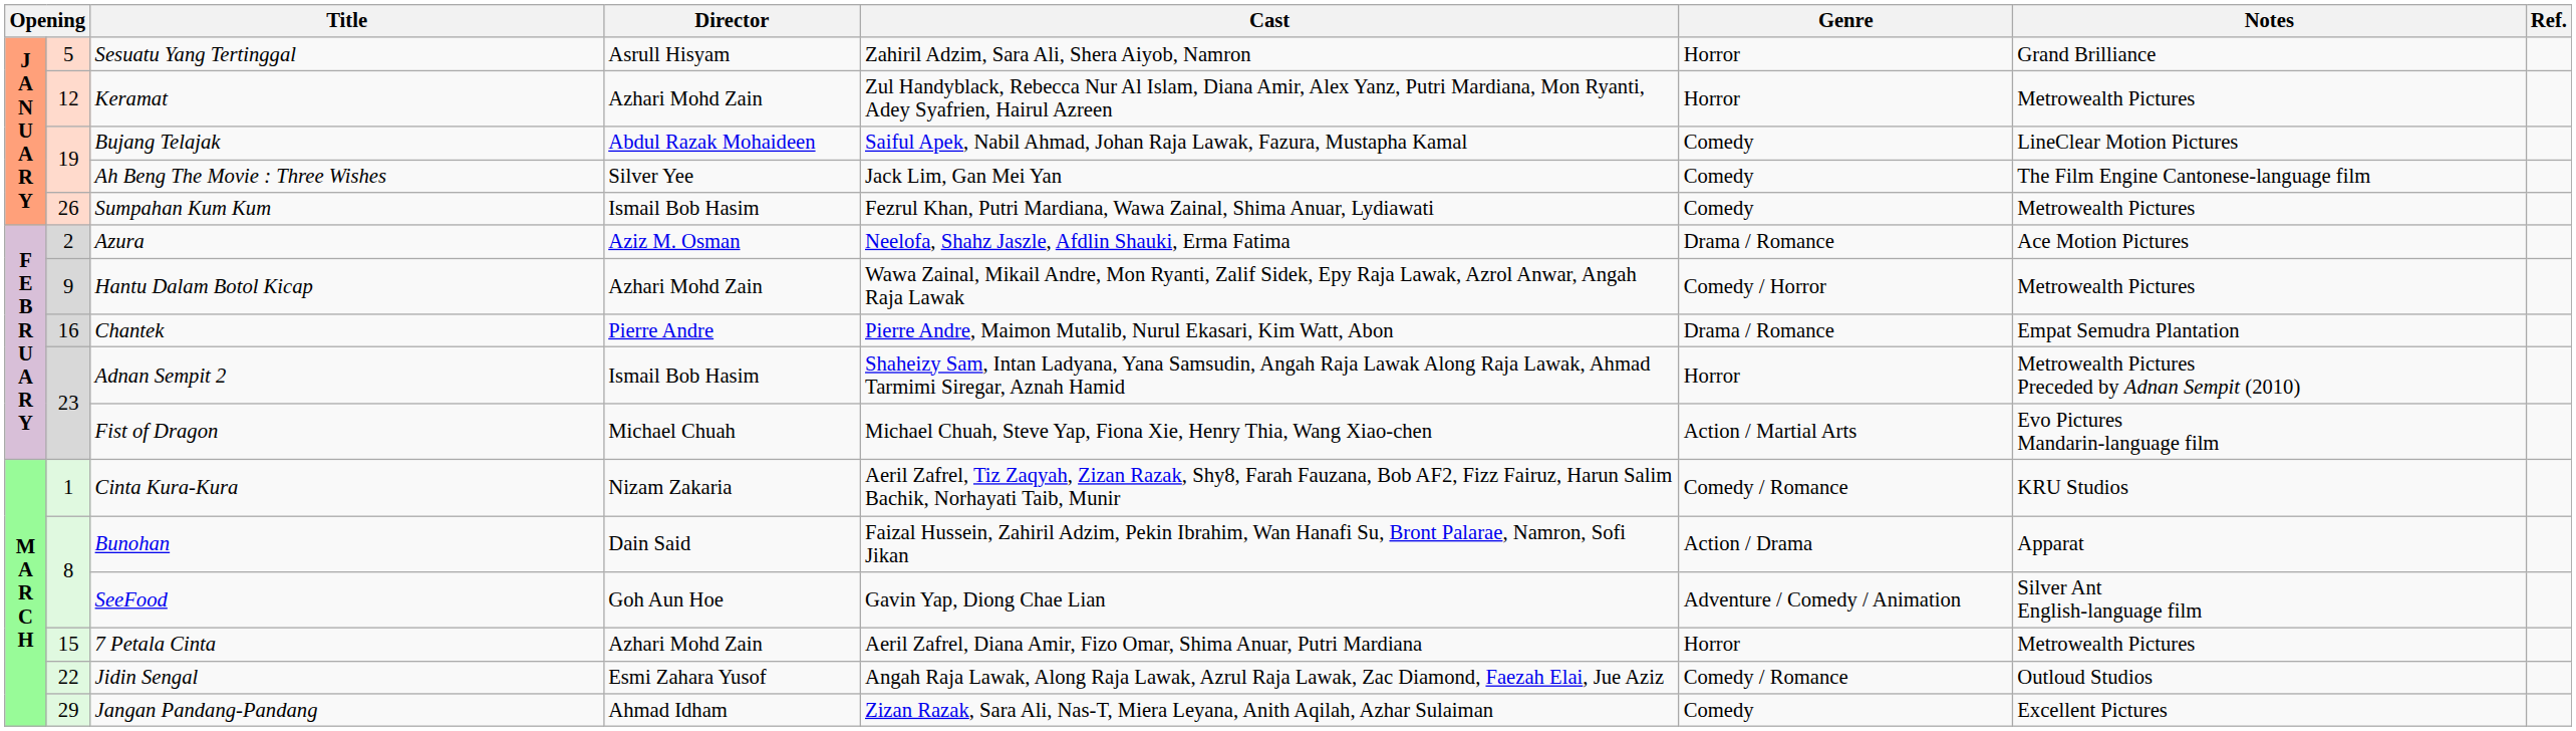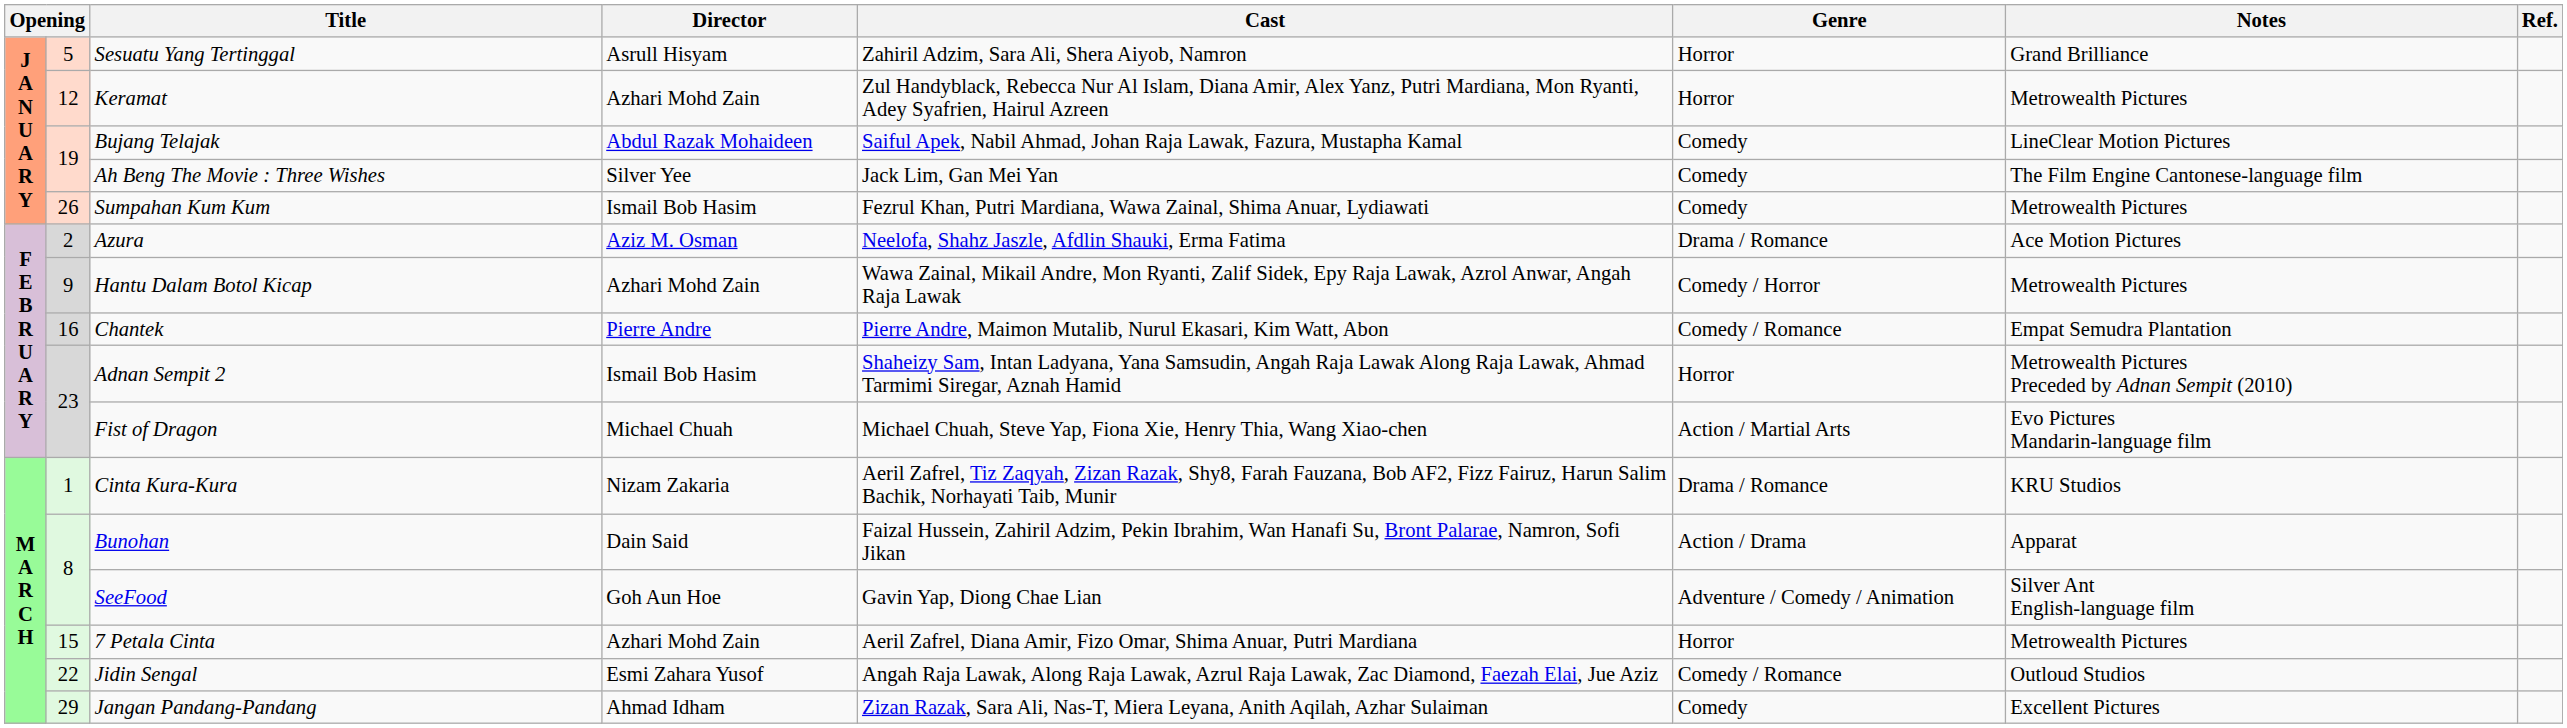Chantek | Genre: Drama / Romance -> Comedy / Romance
Cinta Kura-Kura | Genre: Comedy / Romance -> Drama / Romance
